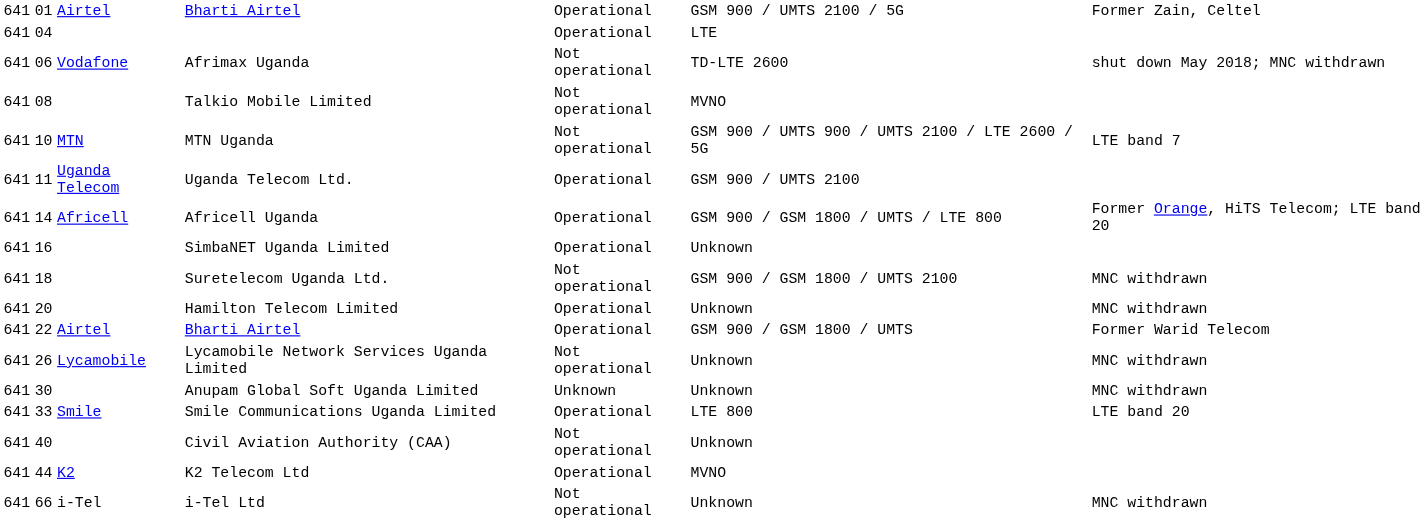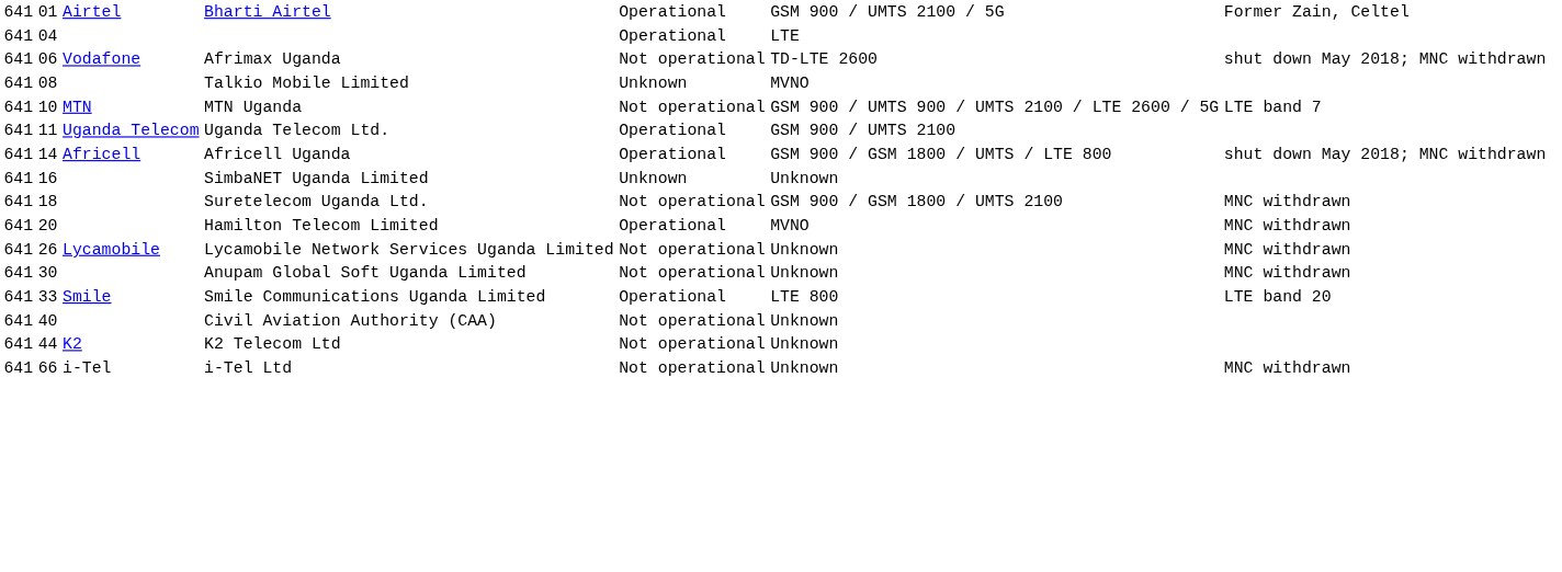Talkio Mobile Limited | column 5: Not operational -> Unknown
Africell Uganda | column 7: Former Orange, HiTS Telecom; LTE band 20 -> shut down May 2018; MNC withdrawn
SimbaNET Uganda Limited | column 5: Operational -> Unknown
Hamilton Telecom Limited | column 6: Unknown -> MVNO
- row: 641 | 22 | Airtel | Bharti Airtel | Operational | GSM 900 / GSM 1800 / UMTS | Former Warid Telecom
Anupam Global Soft Uganda Limited | column 5: Unknown -> Not operational
K2 Telecom Ltd | column 5: Operational -> Not operational
K2 Telecom Ltd | column 6: MVNO -> Unknown
